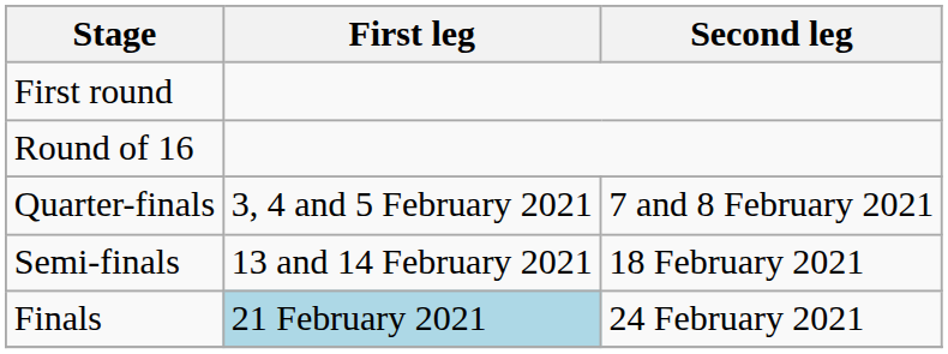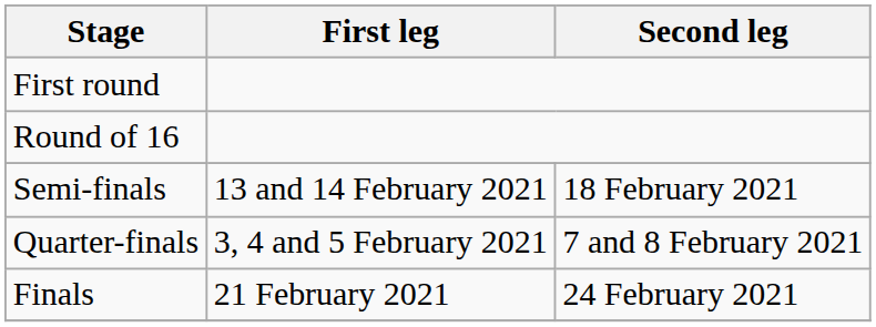rows swapped: Quarter-finals <-> Semi-finals
Finals | First leg: lightblue background -> no background
